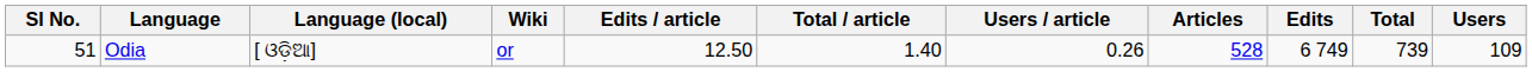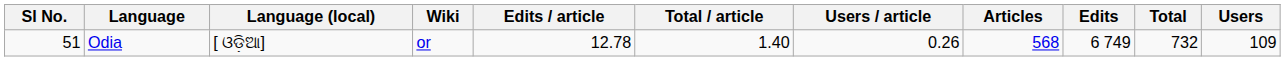Odia | Edits / article: 12.50 -> 12.78
Odia | Articles: 528 -> 568
Odia | Total: 739 -> 732
